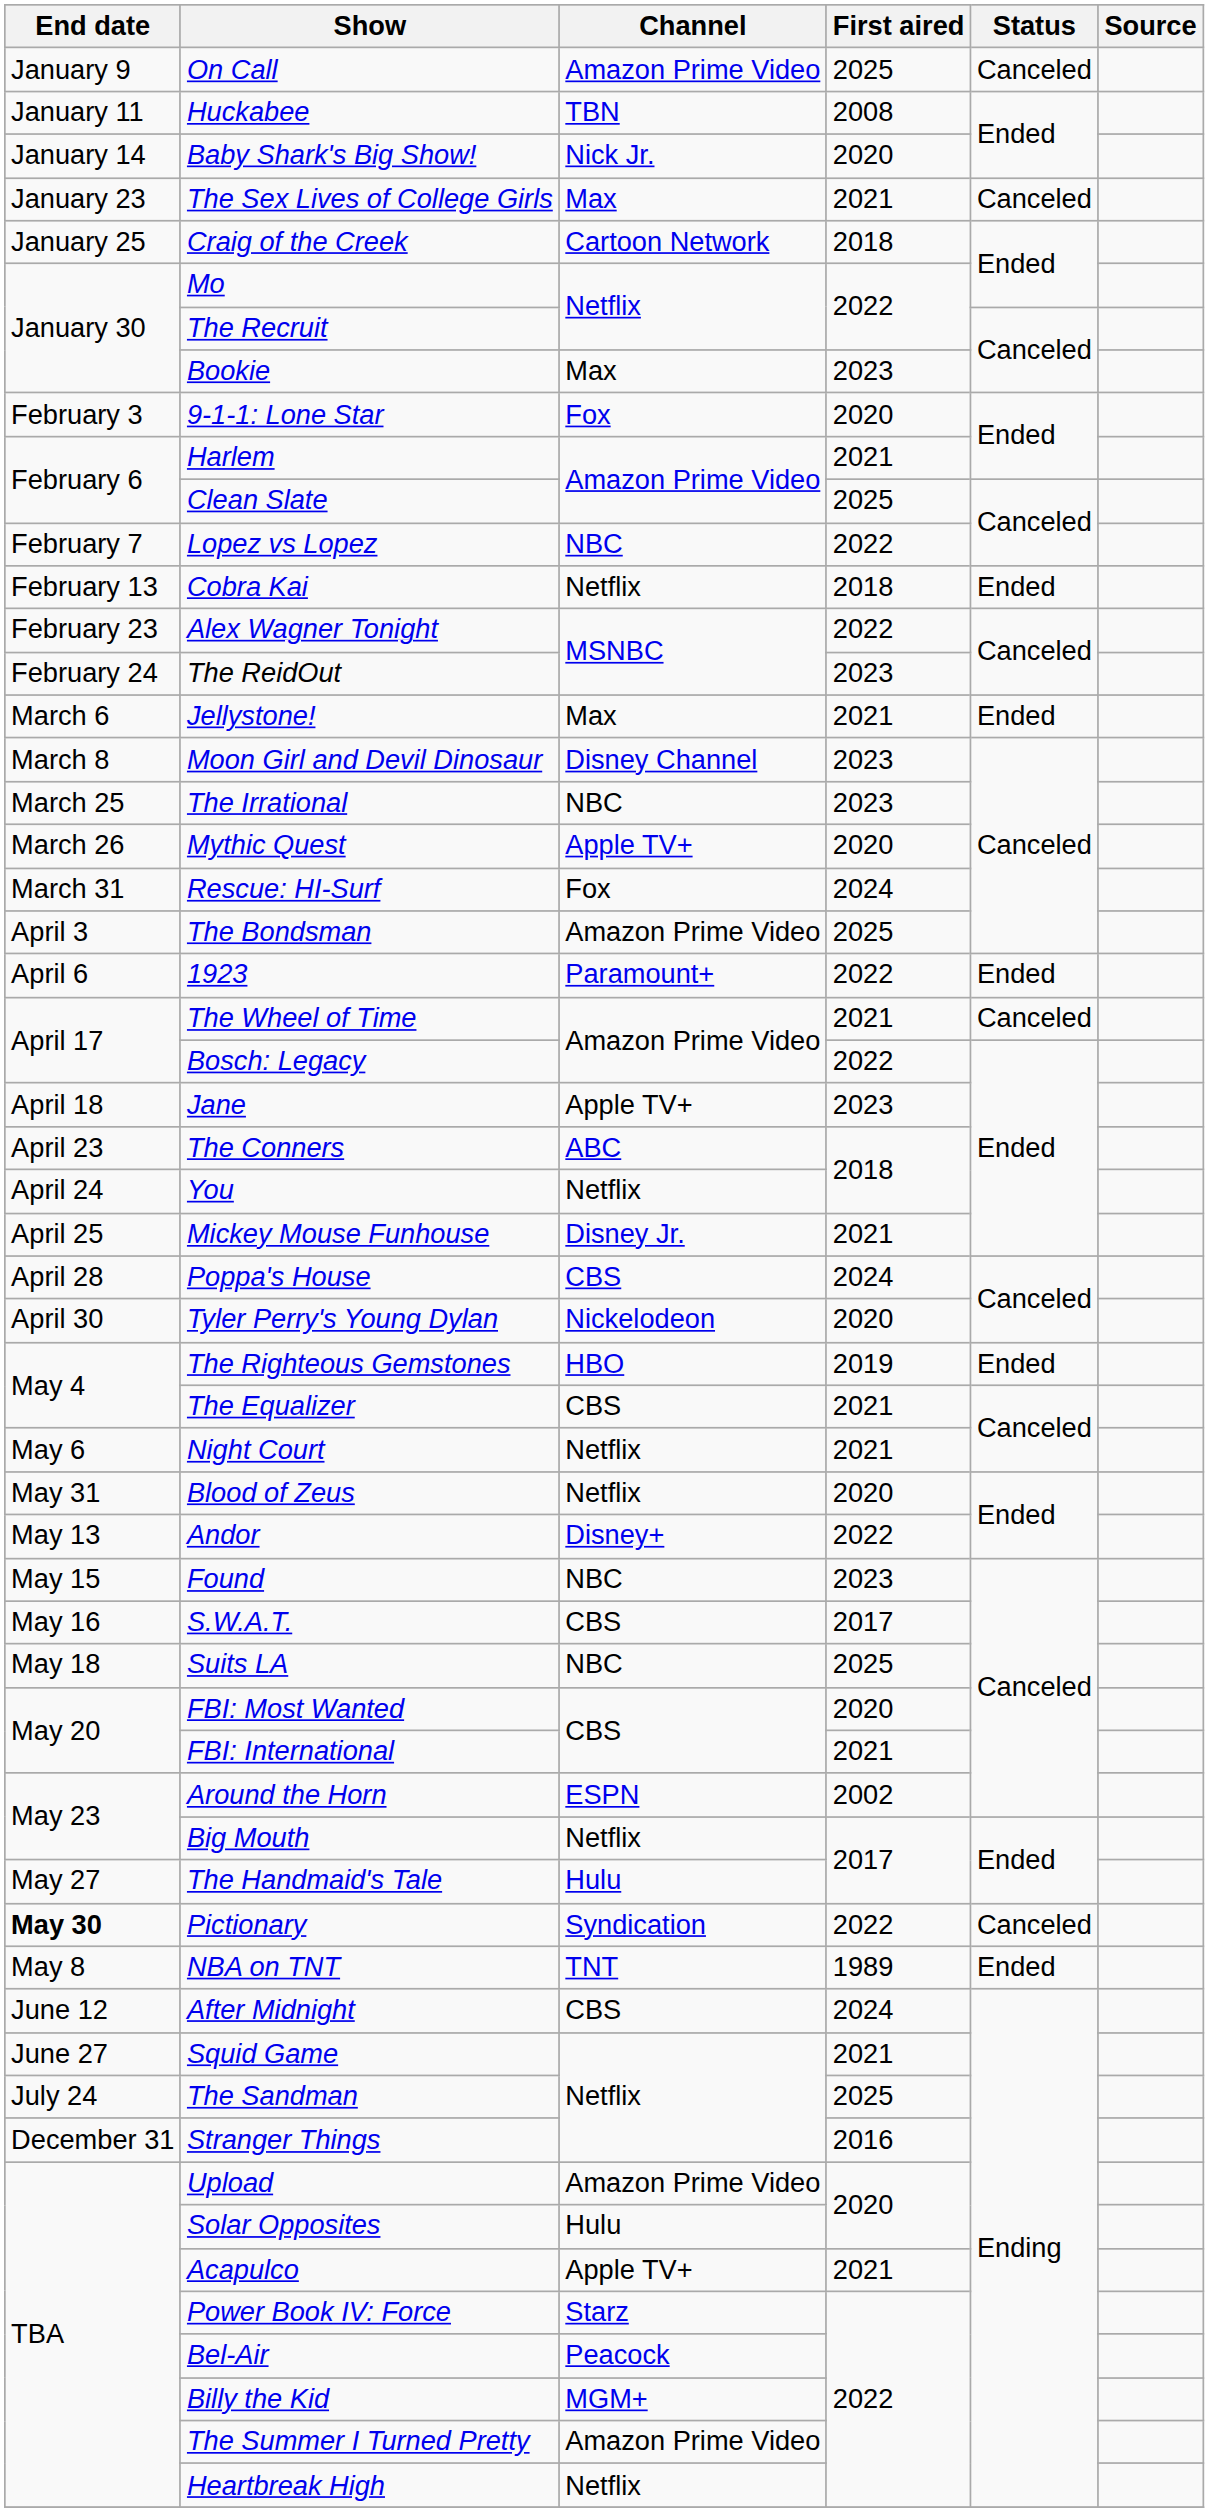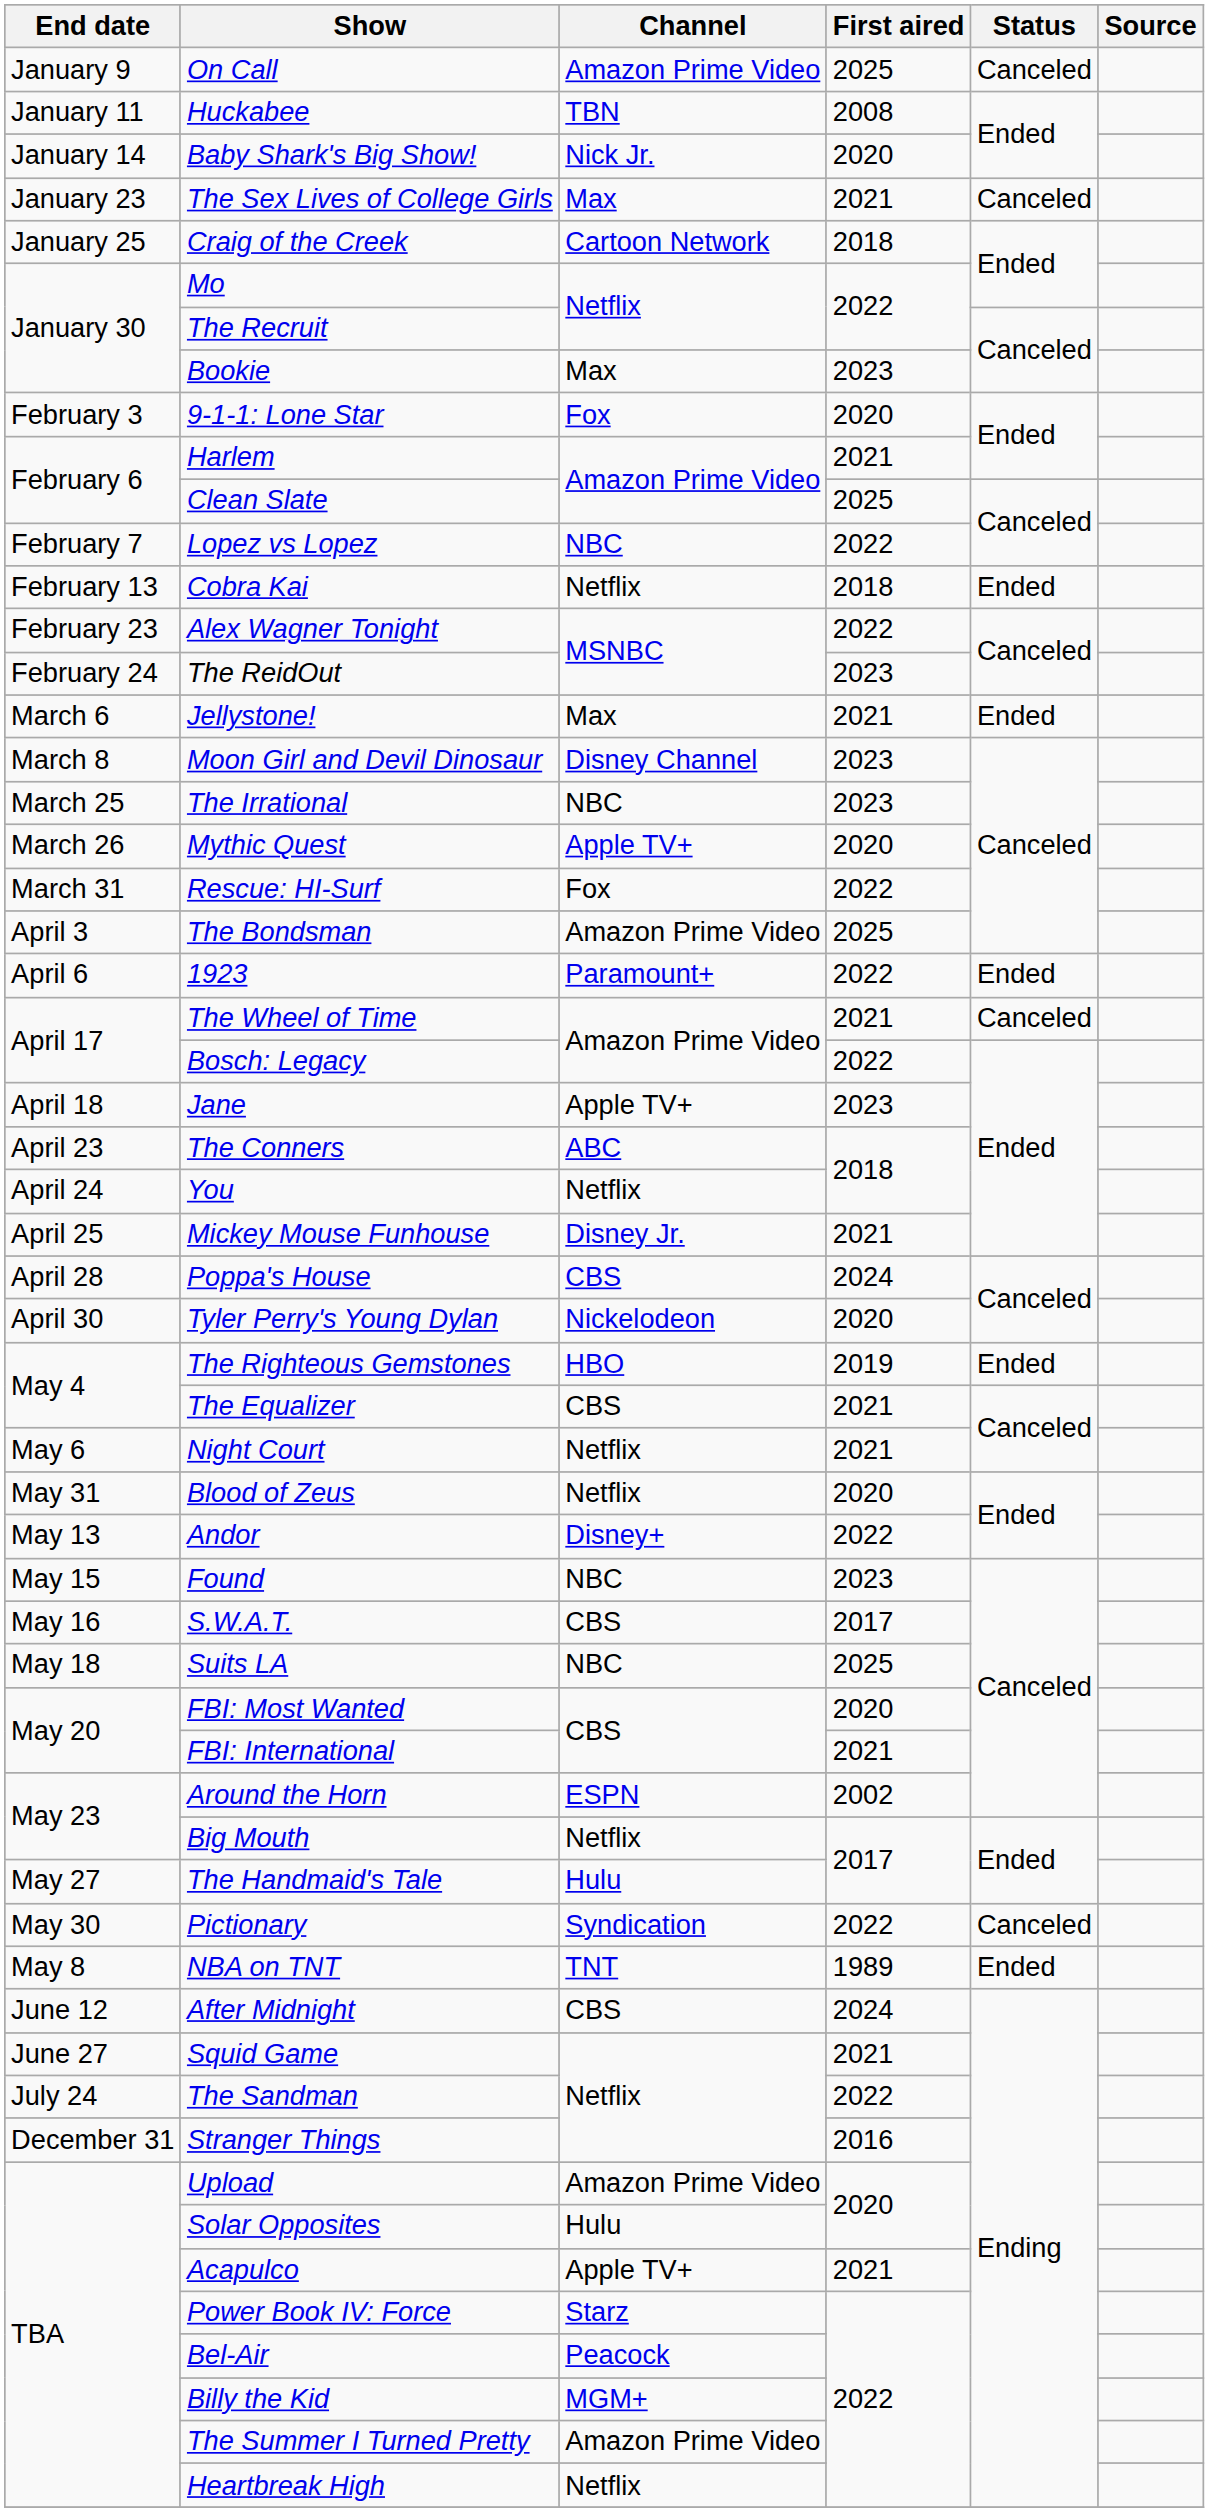Rescue: HI-Surf | First aired: 2024 -> 2022
Pictionary | End date: bold -> normal
The Sandman | First aired: 2025 -> 2022
